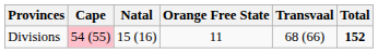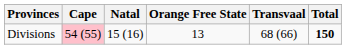Divisions | Orange Free State: 11 -> 13
Divisions | Total: 152 -> 150
